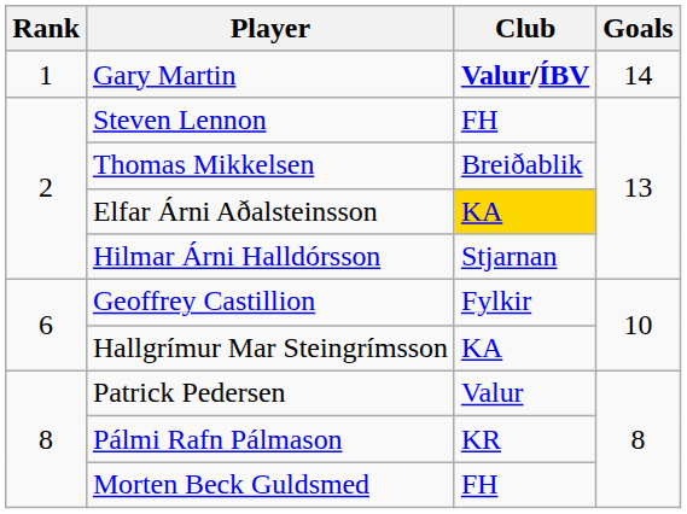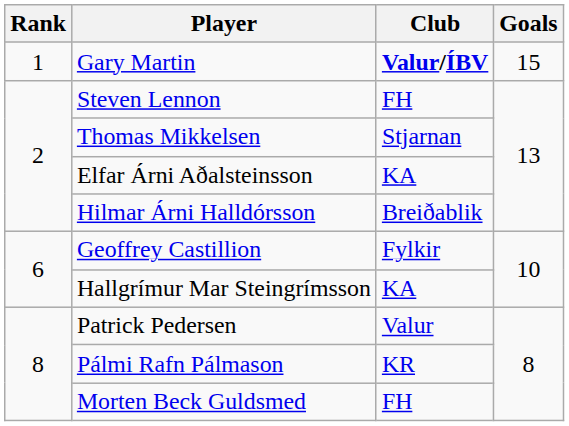Gary Martin | Goals: 14 -> 15
Thomas Mikkelsen | Club: Breiðablik -> Stjarnan
Elfar Árni Aðalsteinsson | Club: gold background -> no background
Hilmar Árni Halldórsson | Club: Stjarnan -> Breiðablik
